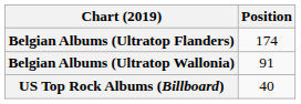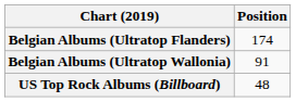US Top Rock Albums (Billboard) | Position: 40 -> 48
